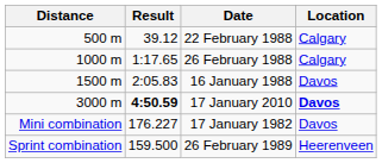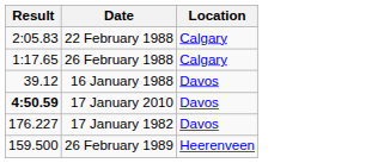- column: Distance | 500 m | 1000 m | 1500 m | 3000 m | Mini combination | Sprint combination
22 February 1988 | Result: 39.12 -> 2:05.83
16 January 1988 | Result: 2:05.83 -> 39.12
17 January 2010 | Location: bold -> normal
